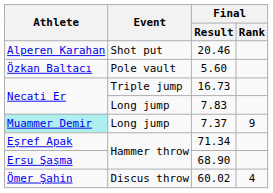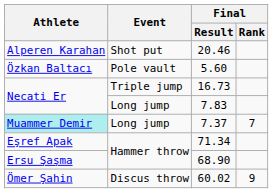7.37 | Final / Rank: 9 -> 7
60.02 | Final / Rank: 4 -> 9
